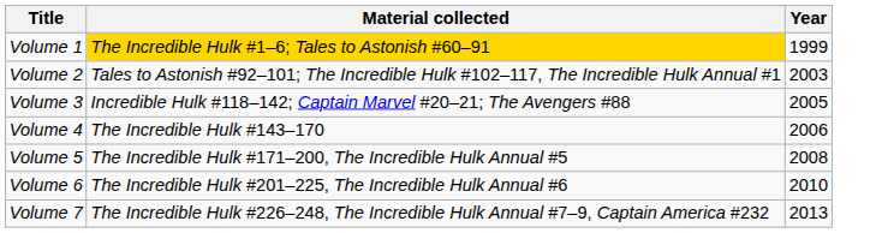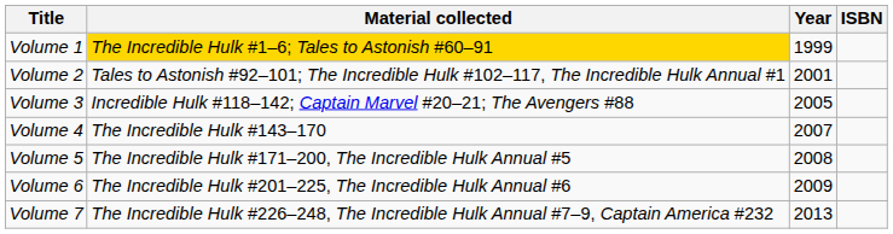+ column: ISBN
Volume 2 | Year: 2003 -> 2001
Volume 4 | Year: 2006 -> 2007
Volume 6 | Year: 2010 -> 2009
